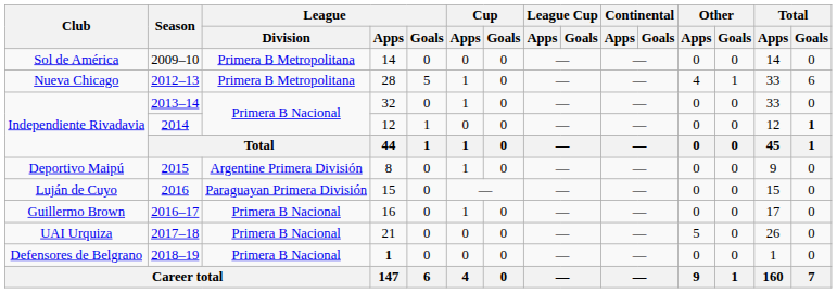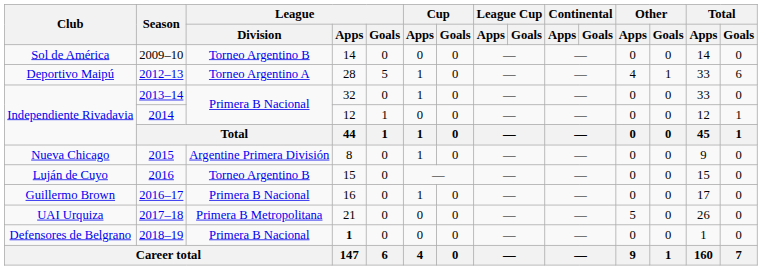2009–10 | League / Division: Primera B Metropolitana -> Torneo Argentino B
2012–13 | Club: Nueva Chicago -> Deportivo Maipú
2012–13 | League / Division: Primera B Metropolitana -> Torneo Argentino A
2014 | Total / Goals: bold -> normal
2015 | Club: Deportivo Maipú -> Nueva Chicago
2016 | League / Division: Paraguayan Primera División -> Torneo Argentino B
2017–18 | League / Division: Primera B Nacional -> Primera B Metropolitana
